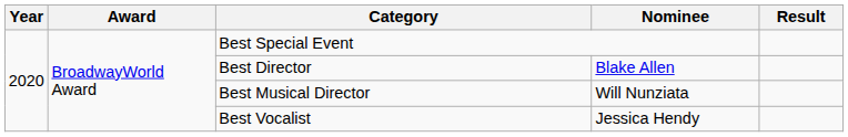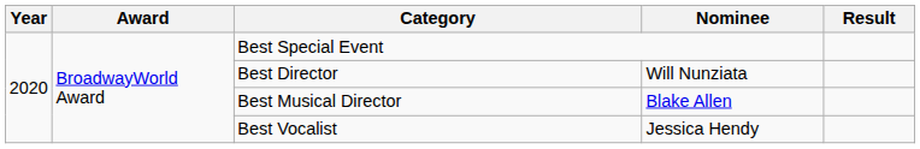Best Director | Nominee: Blake Allen -> Will Nunziata
Best Musical Director | Nominee: Will Nunziata -> Blake Allen
